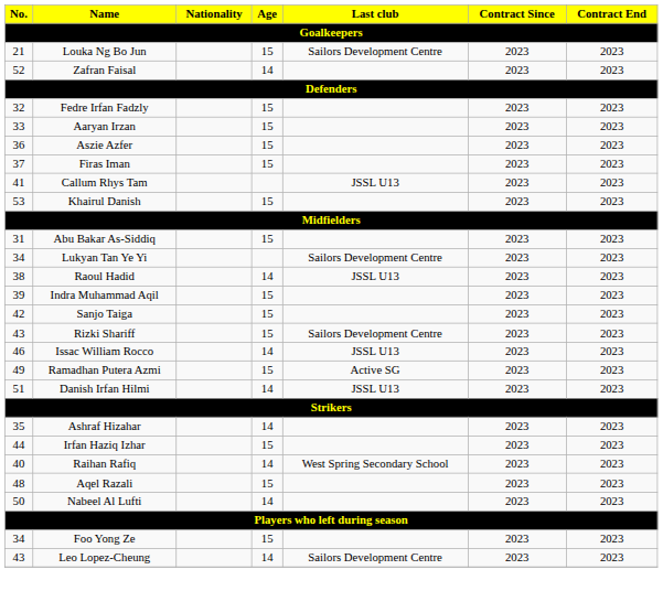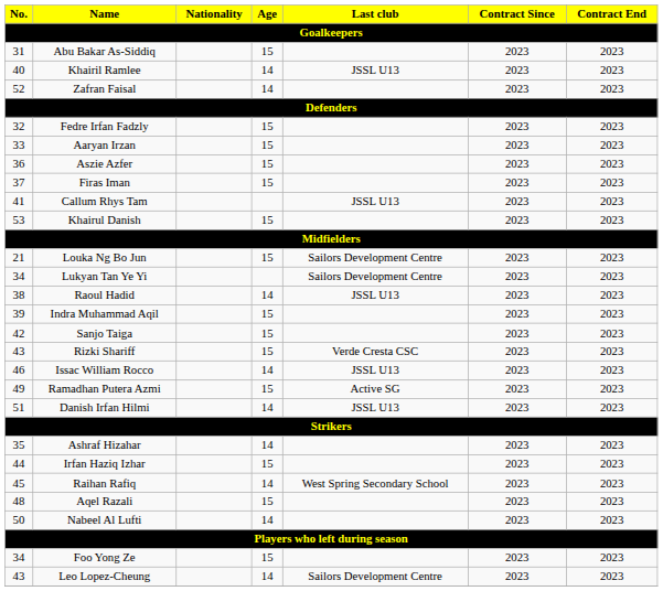rows swapped: Abu Bakar As-Siddiq <-> Louka Ng Bo Jun
+ row: 40 | Khairil Ramlee | 14 | JSSL U13 | 2023 | 2023
Rizki Shariff | Last club: Sailors Development Centre -> Verde Cresta CSC
Raihan Rafiq | No.: 40 -> 45
